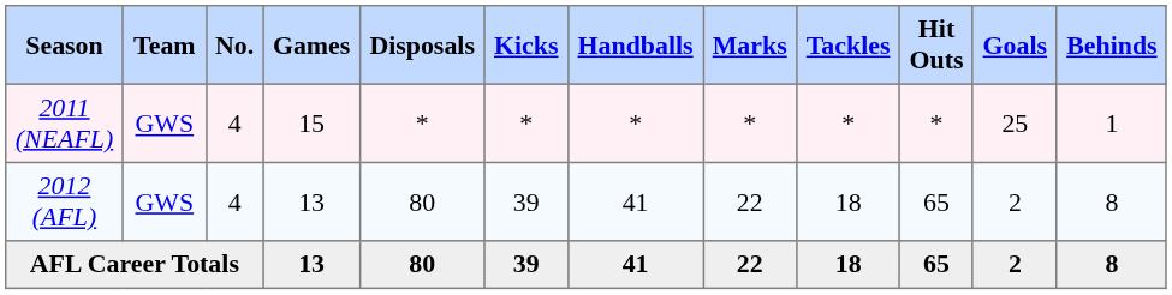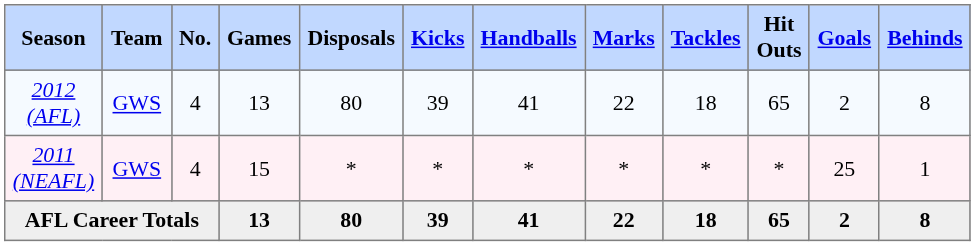rows swapped: 2011 (NEAFL) <-> 2012 (AFL)
